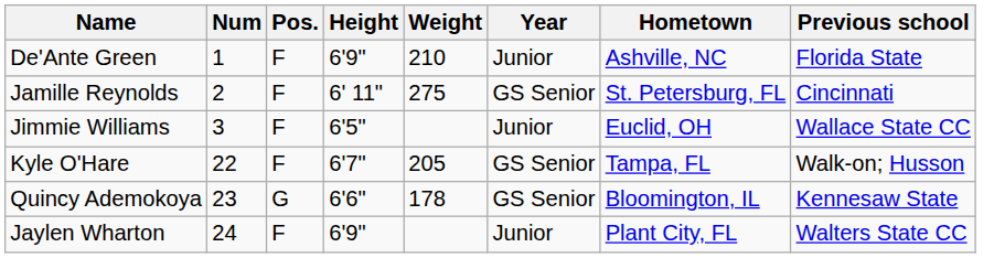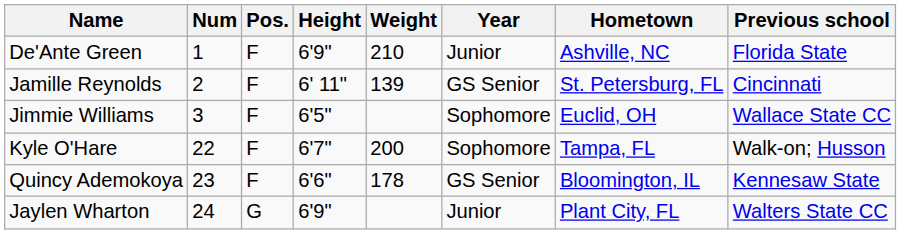Jamille Reynolds | Weight: 275 -> 139
Jimmie Williams | Year: Junior -> Sophomore
Kyle O'Hare | Weight: 205 -> 200
Kyle O'Hare | Year: GS Senior -> Sophomore
Quincy Ademokoya | Pos.: G -> F
Jaylen Wharton | Pos.: F -> G
